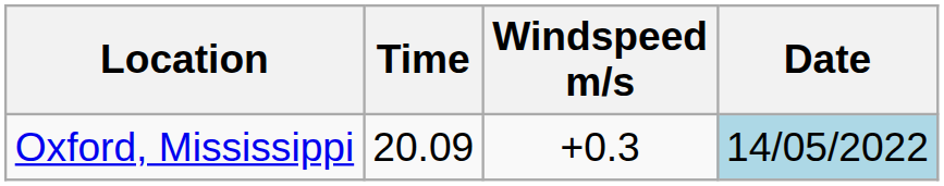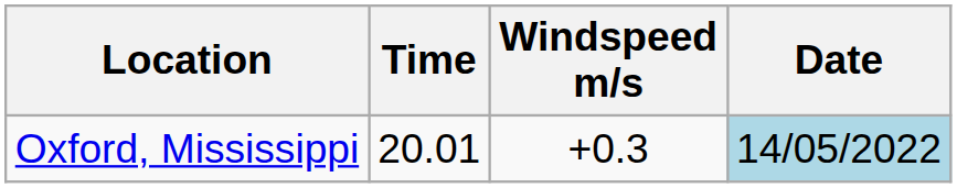Oxford, Mississippi | Time: 20.09 -> 20.01
